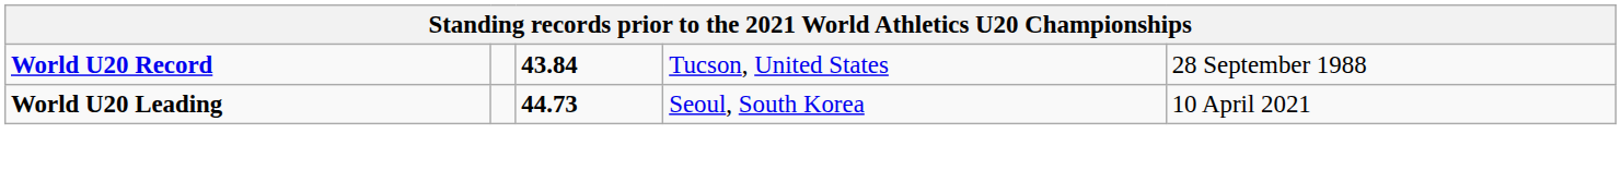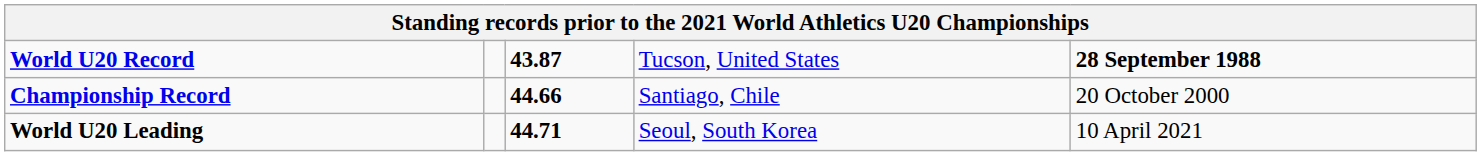World U20 Record | column 3: 43.84 -> 43.87
World U20 Record | column 5: normal -> bold
+ row: Championship Record | 44.66 | Santiago, Chile | 20 October 2000
World U20 Leading | column 3: 44.73 -> 44.71
